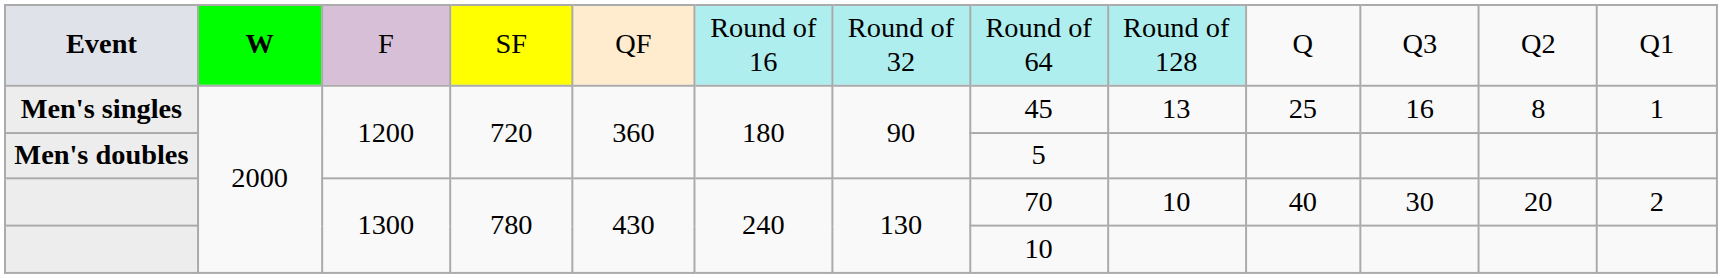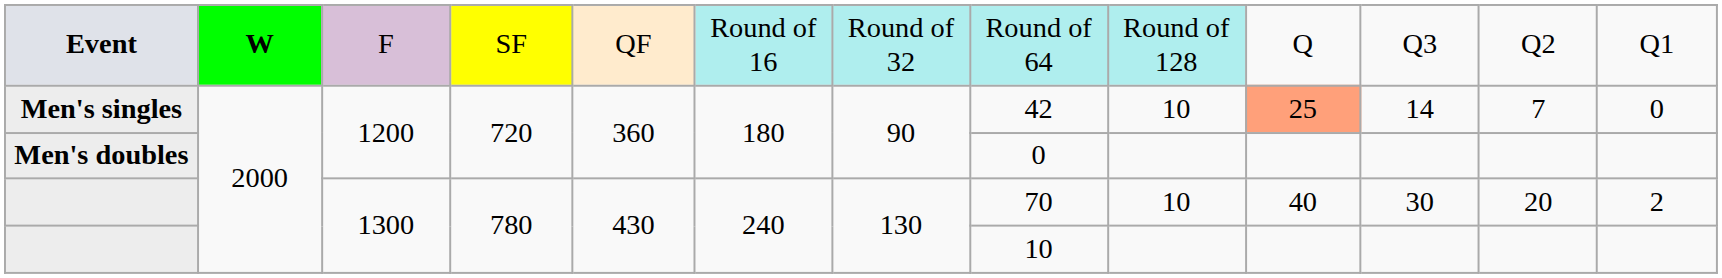Men's singles | column 8: 45 -> 42
Men's singles | column 9: 13 -> 10
Men's singles | column 10: no background -> lightsalmon background
Men's singles | column 11: 16 -> 14
Men's singles | column 12: 8 -> 7
Men's singles | column 13: 1 -> 0
Men's doubles | column 8: 5 -> 0
